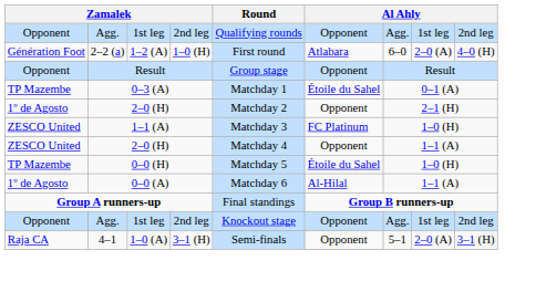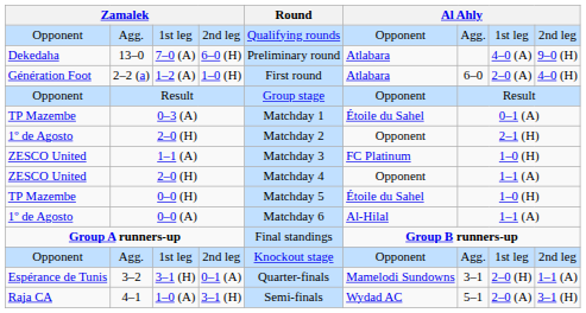+ row: Dekedaha | 13–0 | 7–0 (A) | 6–0 (H) | Preliminary round | Atlabara | 4–0 (A) | 9–0 (H)
+ row: Espérance de Tunis | 3–2 | 3–1 (H) | 0–1 (A) | Quarter-finals | Mamelodi Sundowns | 3–1 | 2–0 (H) | 1–1 (A)
4–1 | column 6: Opponent -> Wydad AC
